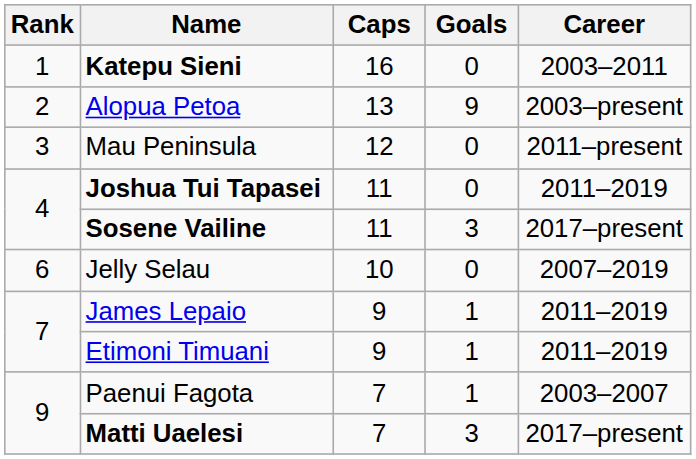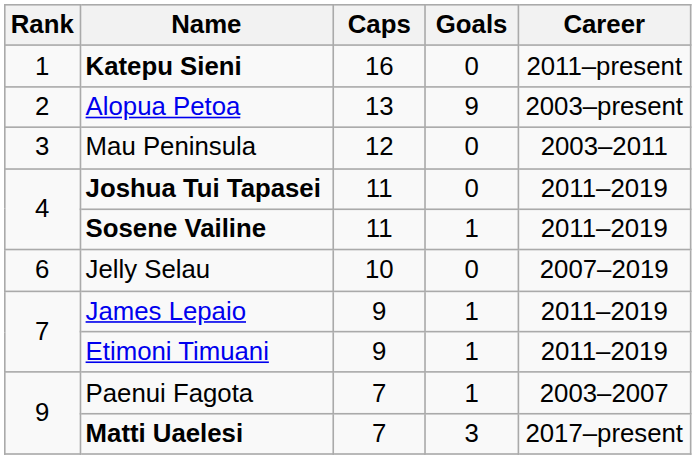Katepu Sieni | Career: 2003–2011 -> 2011–present
Mau Peninsula | Career: 2011–present -> 2003–2011
Sosene Vailine | Goals: 3 -> 1
Sosene Vailine | Career: 2017–present -> 2011–2019
